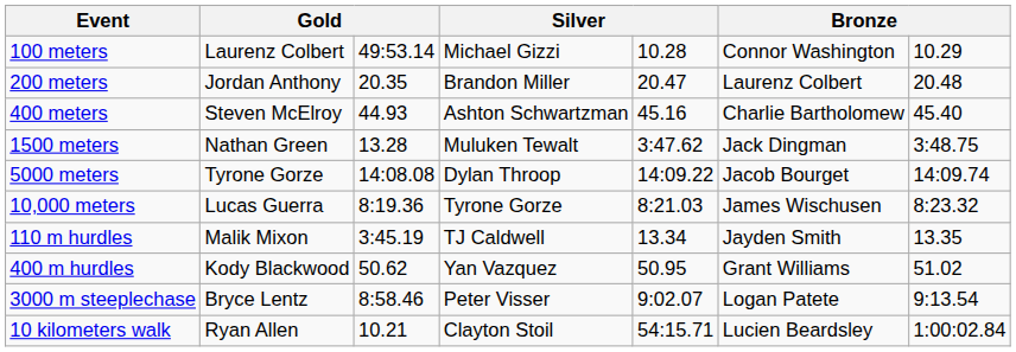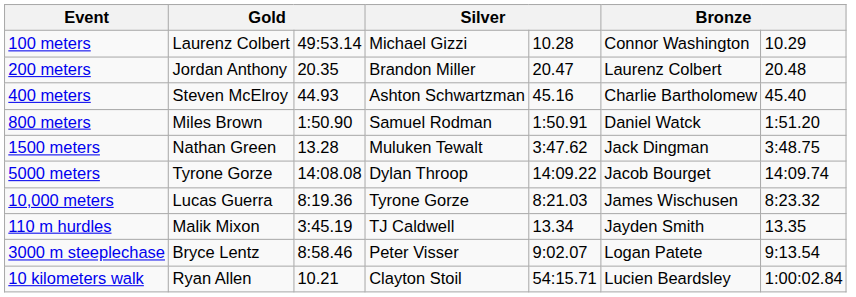+ row: 800 meters | Miles Brown | 1:50.90 | Samuel Rodman | 1:50.91 | Daniel Watck | 1:51.20
- row: 400 m hurdles | Kody Blackwood | 50.62 | Yan Vazquez | 50.95 | Grant Williams | 51.02
